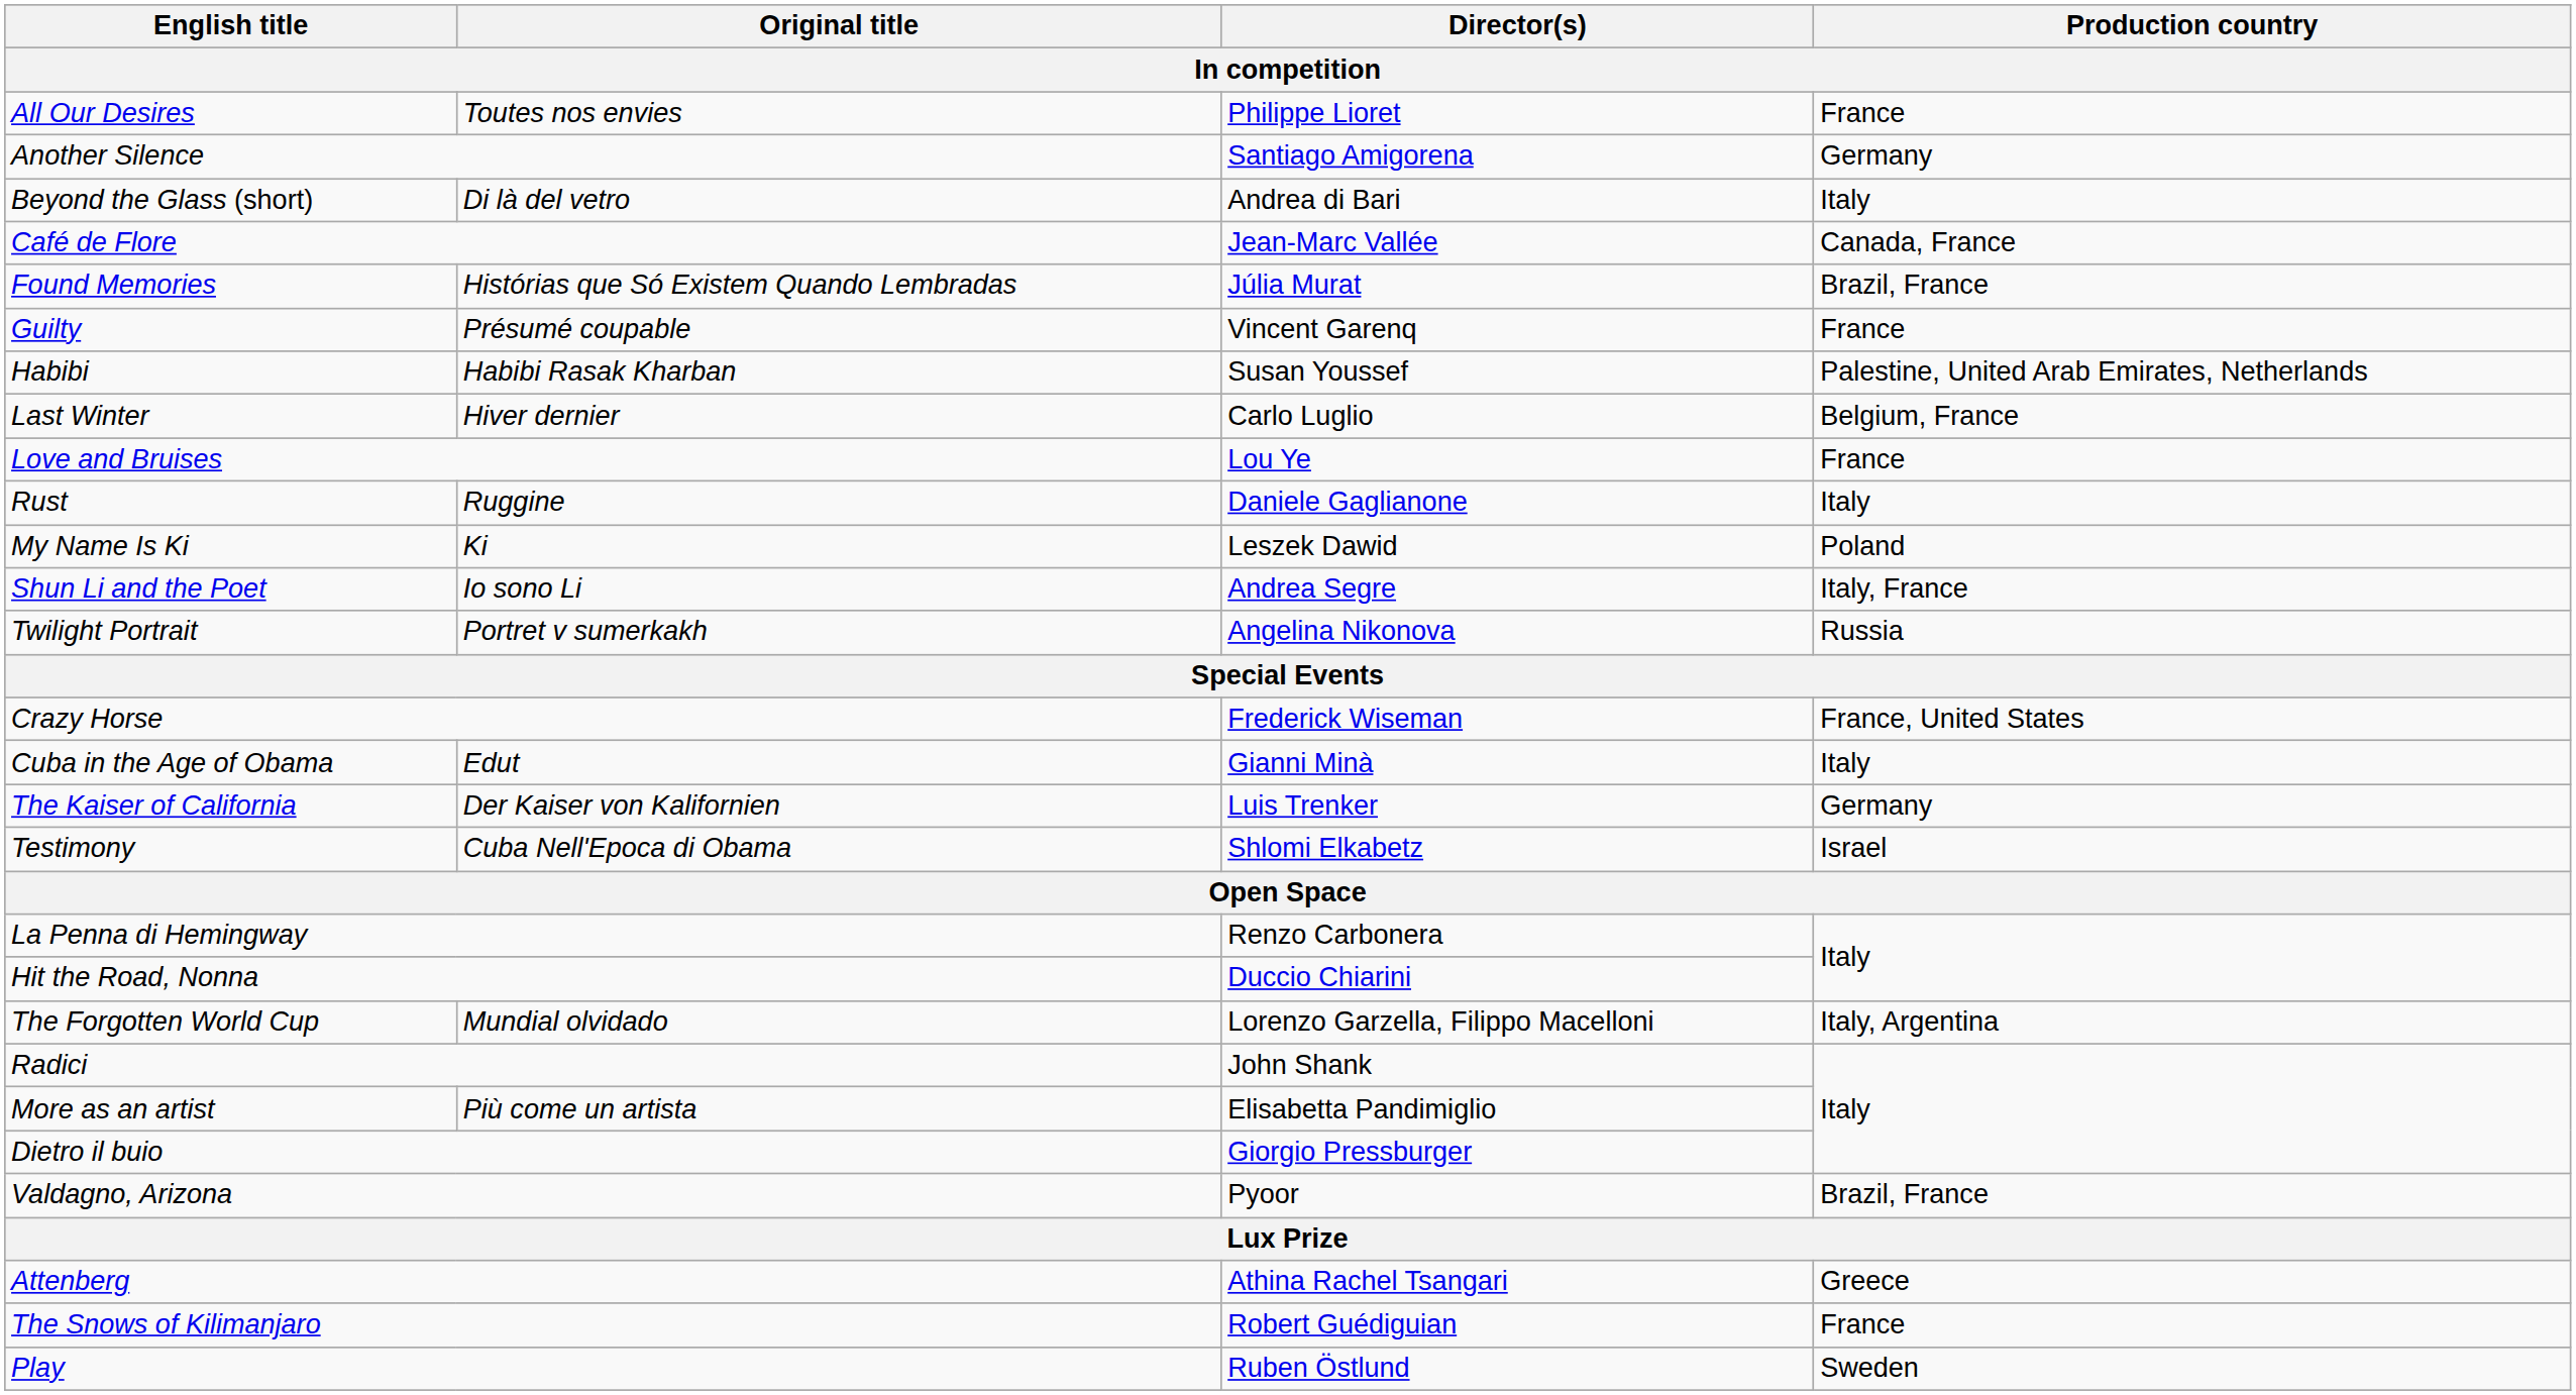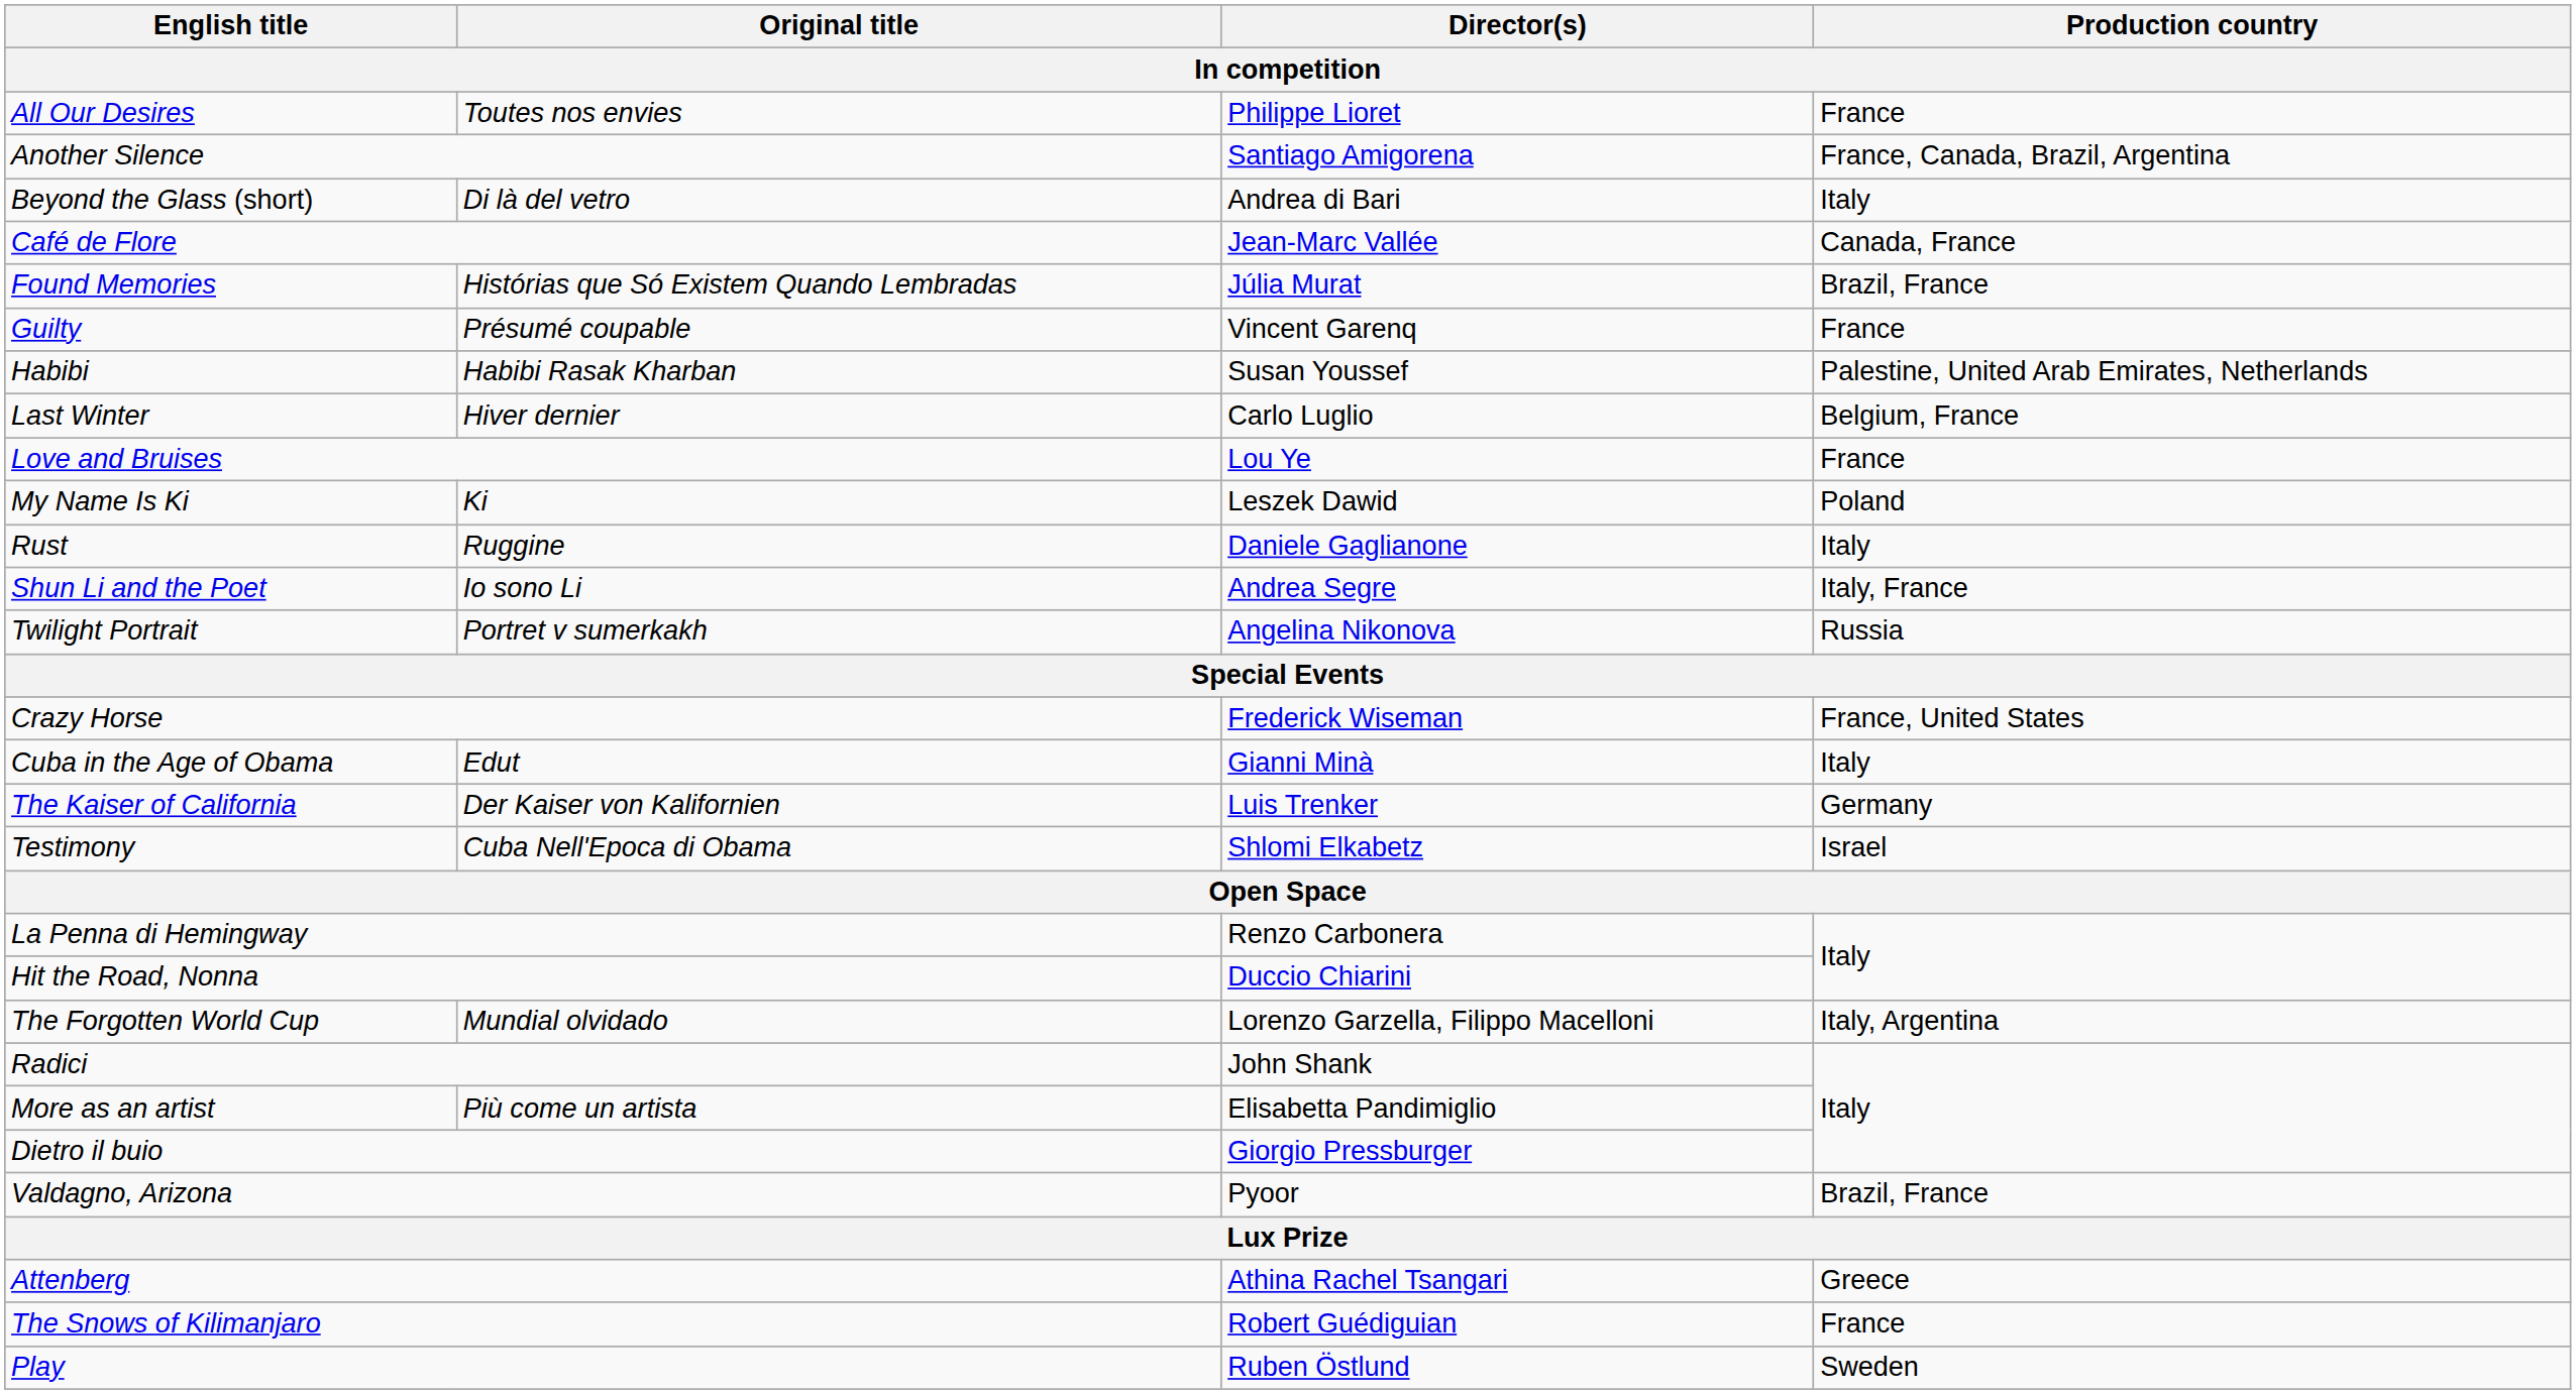Another Silence | Production country: Germany -> France, Canada, Brazil, Argentina
rows swapped: My Name Is Ki <-> Rust
